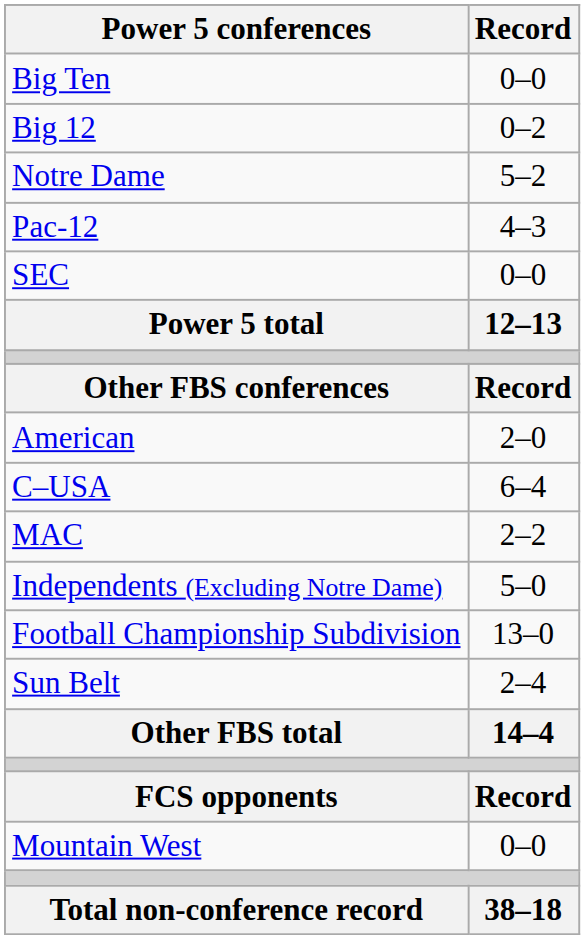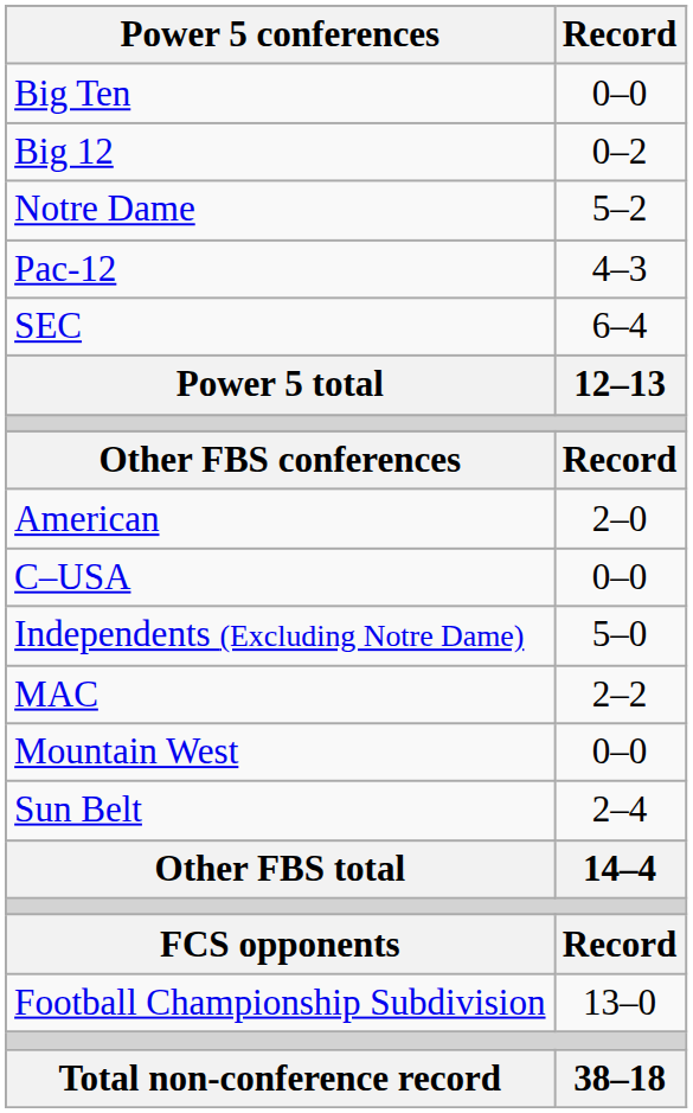SEC | Record: 0–0 -> 6–4
C–USA | Record: 6–4 -> 0–0
rows swapped: Independents (Excluding Notre Dame) <-> MAC
rows swapped: Mountain West <-> Football Championship Subdivision
